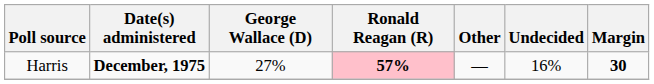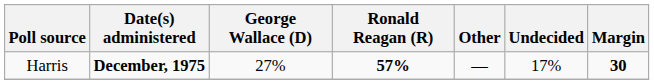Harris | Ronald Reagan (R): pink background -> no background
Harris | Undecided: 16% -> 17%
